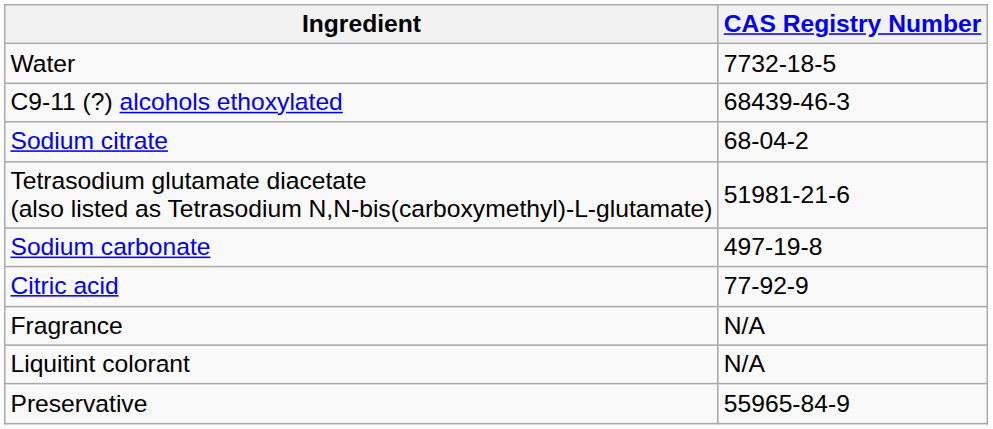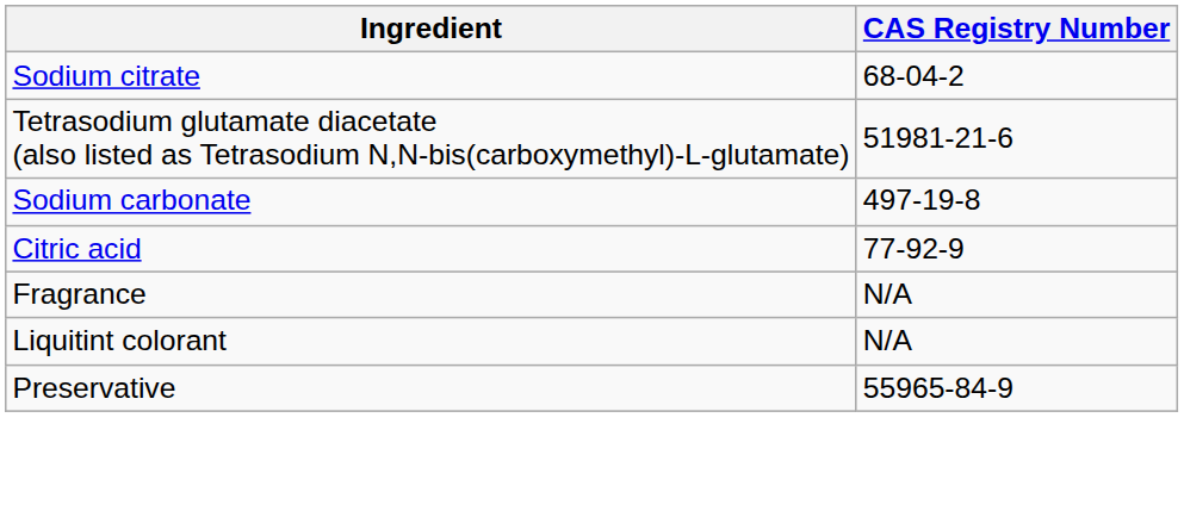- row: Water | 7732-18-5
- row: C9-11 (?) alcohols ethoxylated | 68439-46-3
